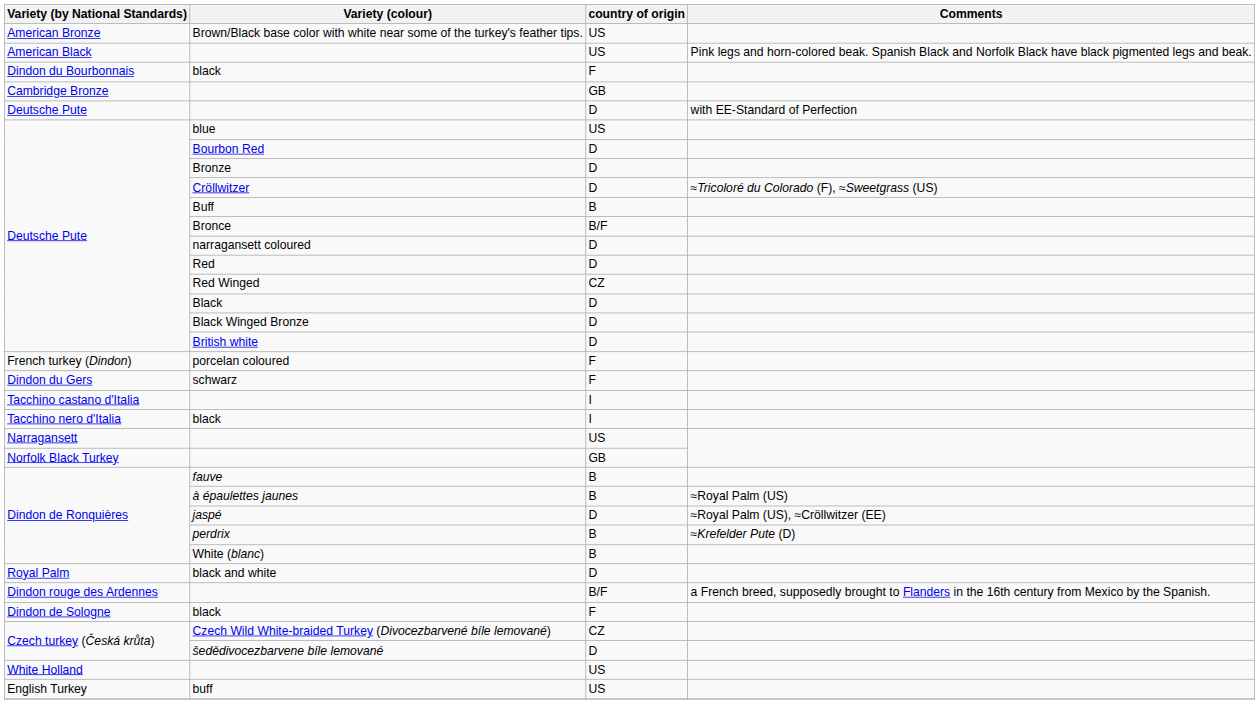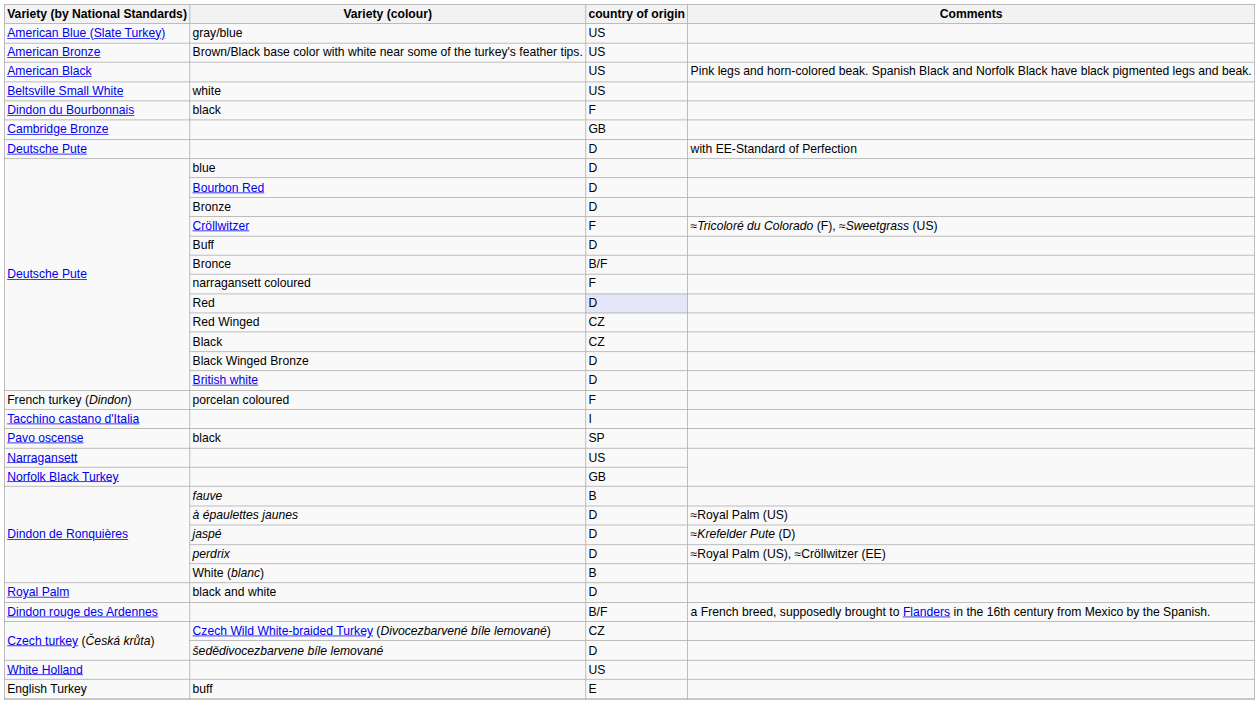+ row: American Blue (Slate Turkey) | gray/blue | US
+ row: Beltsville Small White | white | US
blue | country of origin: US -> D
Cröllwitzer | country of origin: D -> F
Buff | country of origin: B -> D
narragansett coloured | country of origin: D -> F
Red | country of origin: no background -> lavender background
Black | country of origin: D -> CZ
- row: Dindon du Gers | schwarz | F
- row: Tacchino nero d'Italia | black | I
+ row: Pavo oscense | black | SP
à épaulettes jaunes | country of origin: B -> D
jaspé | Comments: ≈Royal Palm (US), ≈Cröllwitzer (EE) -> ≈Krefelder Pute (D)
perdrix | country of origin: B -> D
perdrix | Comments: ≈Krefelder Pute (D) -> ≈Royal Palm (US), ≈Cröllwitzer (EE)
- row: Dindon de Sologne | black | F
buff | country of origin: US -> E
